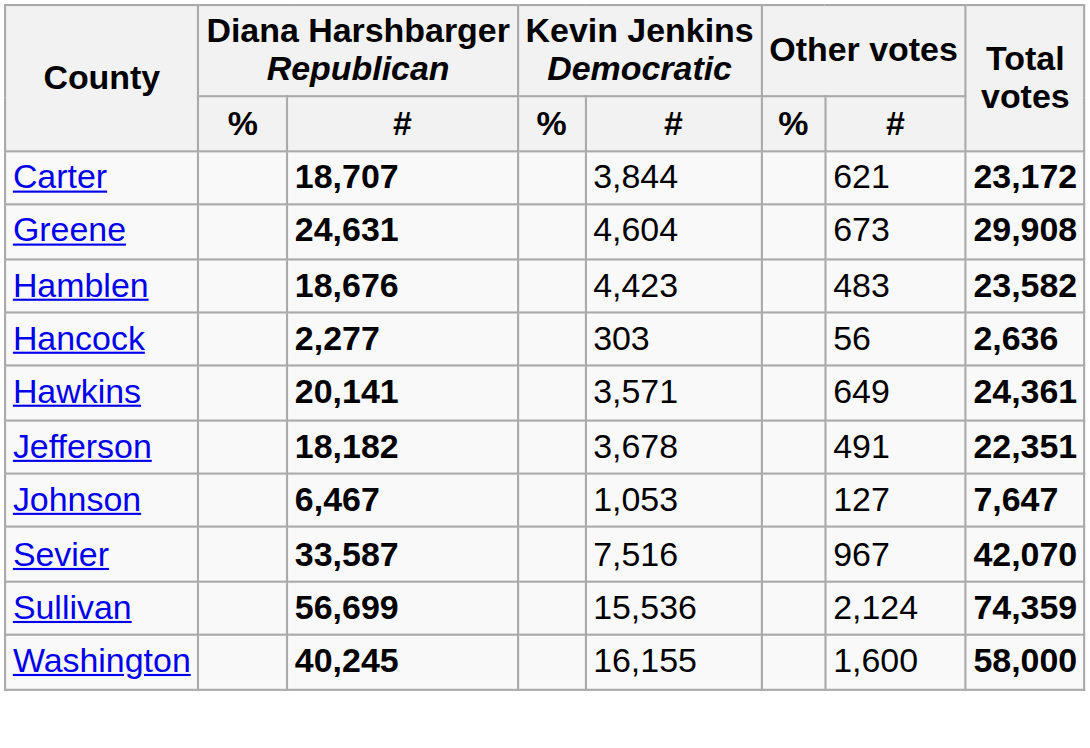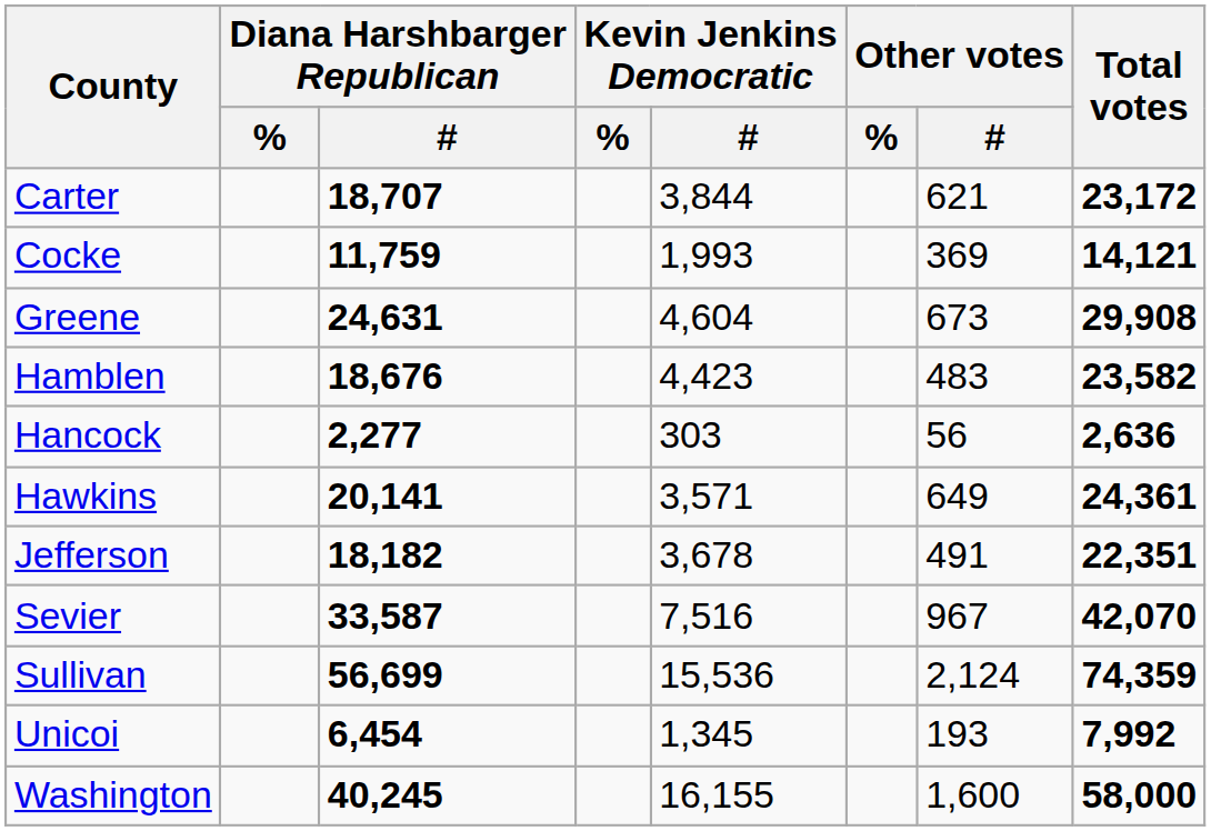+ row: Cocke | 11,759 | 1,993 | 369 | 14,121
- row: Johnson | 6,467 | 1,053 | 127 | 7,647
+ row: Unicoi | 6,454 | 1,345 | 193 | 7,992
